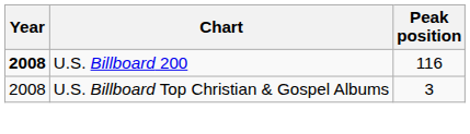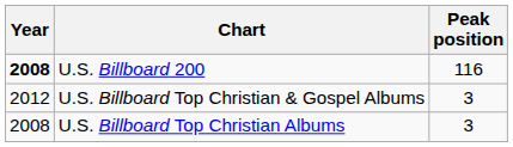U.S. Billboard Top Christian & Gospel Albums | Year: 2008 -> 2012
+ row: 2008 | U.S. Billboard Top Christian Albums | 3
